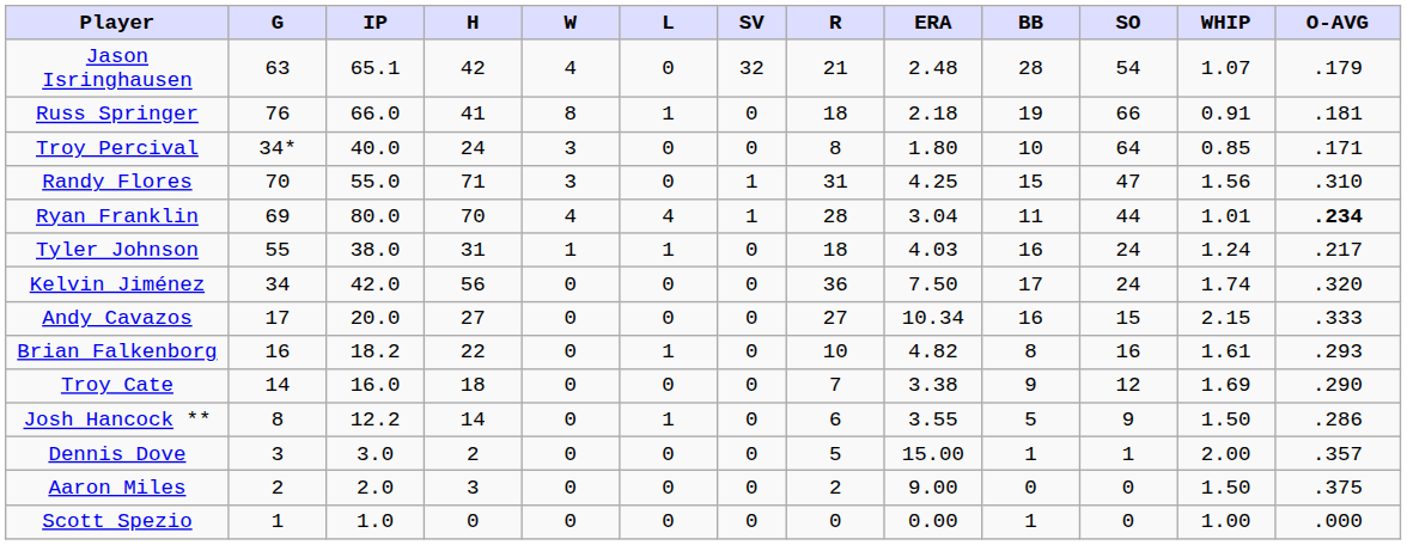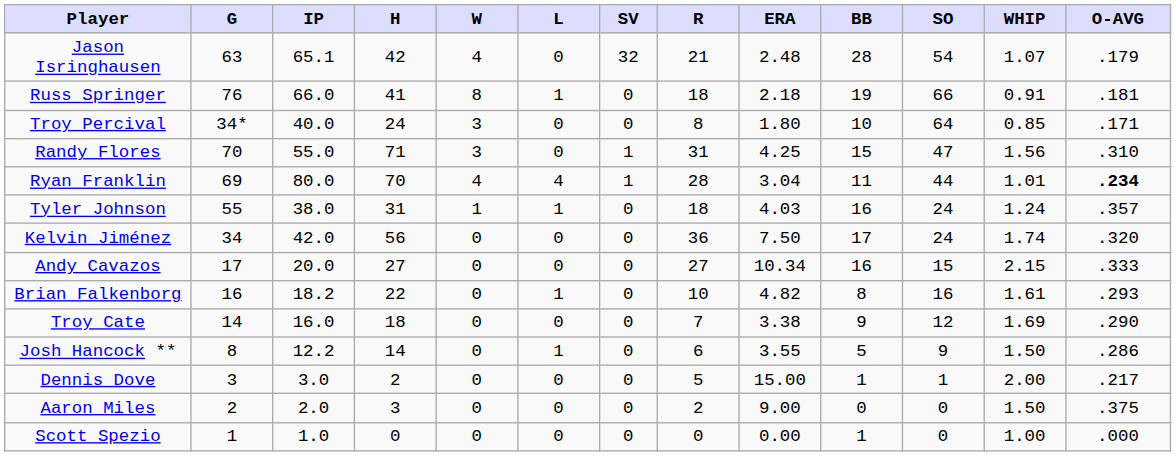Tyler Johnson | O-AVG: .217 -> .357
Dennis Dove | O-AVG: .357 -> .217
